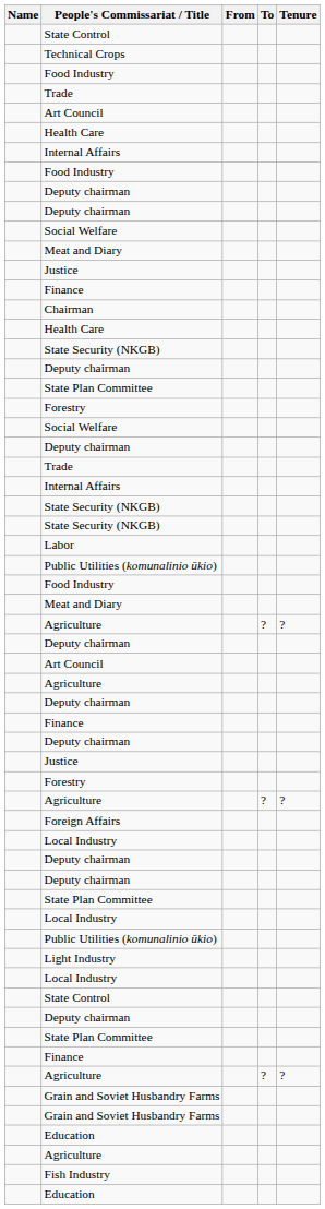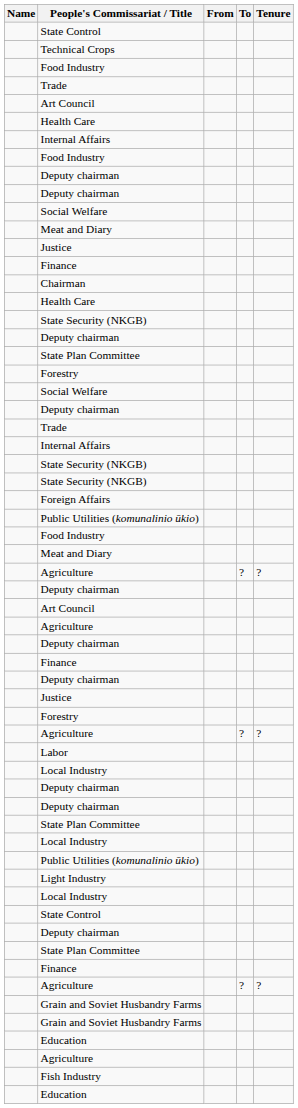rows swapped: Labor <-> Foreign Affairs
